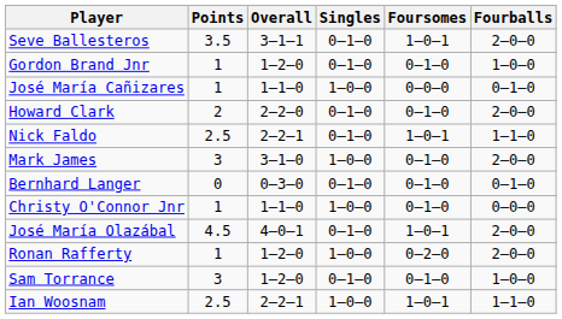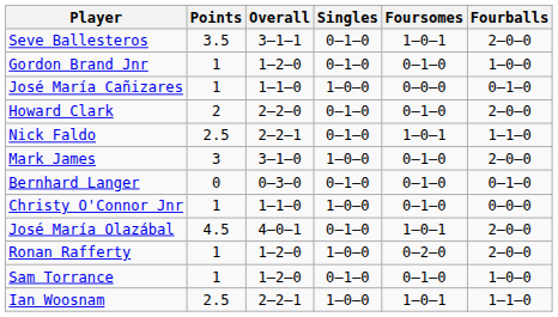Sam Torrance | Points: 3 -> 1
